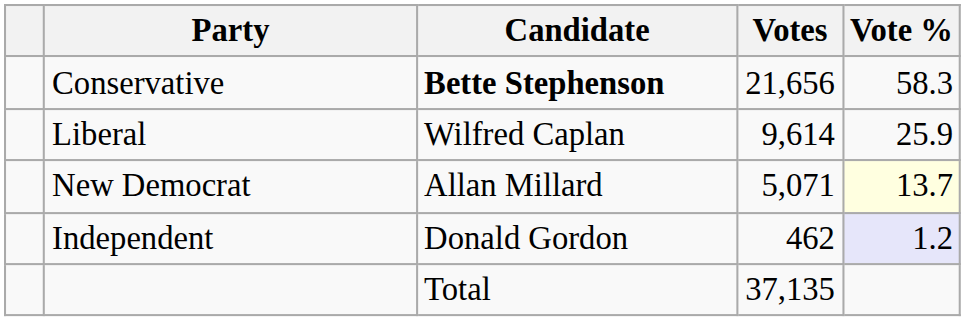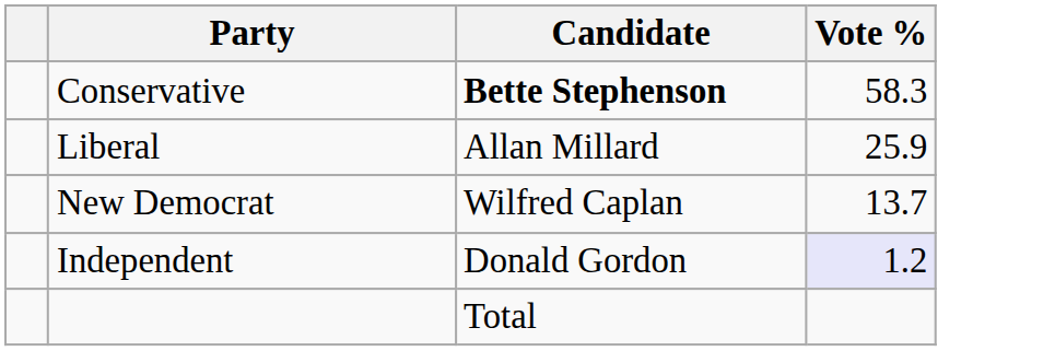- column: Votes | 21,656 | 9,614 | 5,071 | 462 | 37,135
Liberal | Candidate: Wilfred Caplan -> Allan Millard
New Democrat | Candidate: Allan Millard -> Wilfred Caplan
New Democrat | Vote %: lightyellow background -> no background
